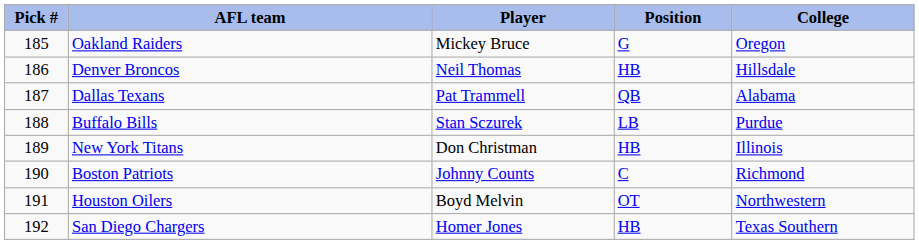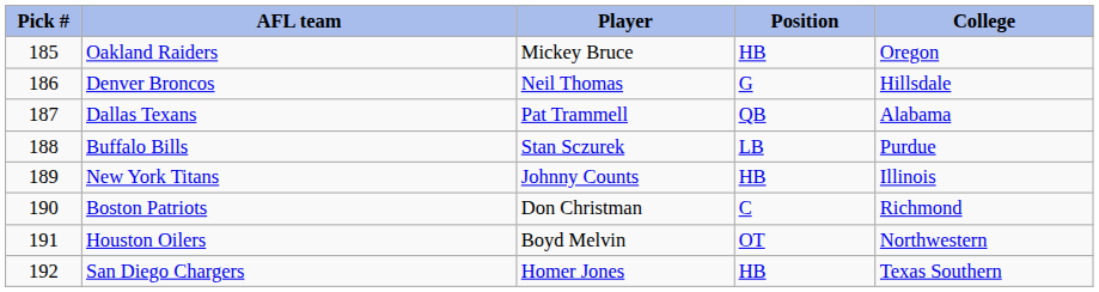Oakland Raiders | Position: G -> HB
Denver Broncos | Position: HB -> G
New York Titans | Player: Don Christman -> Johnny Counts
Boston Patriots | Player: Johnny Counts -> Don Christman
